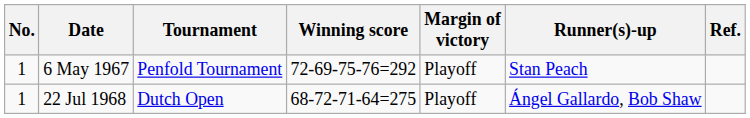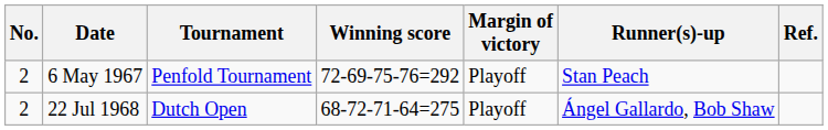6 May 1967 | No.: 1 -> 2
22 Jul 1968 | No.: 1 -> 2
